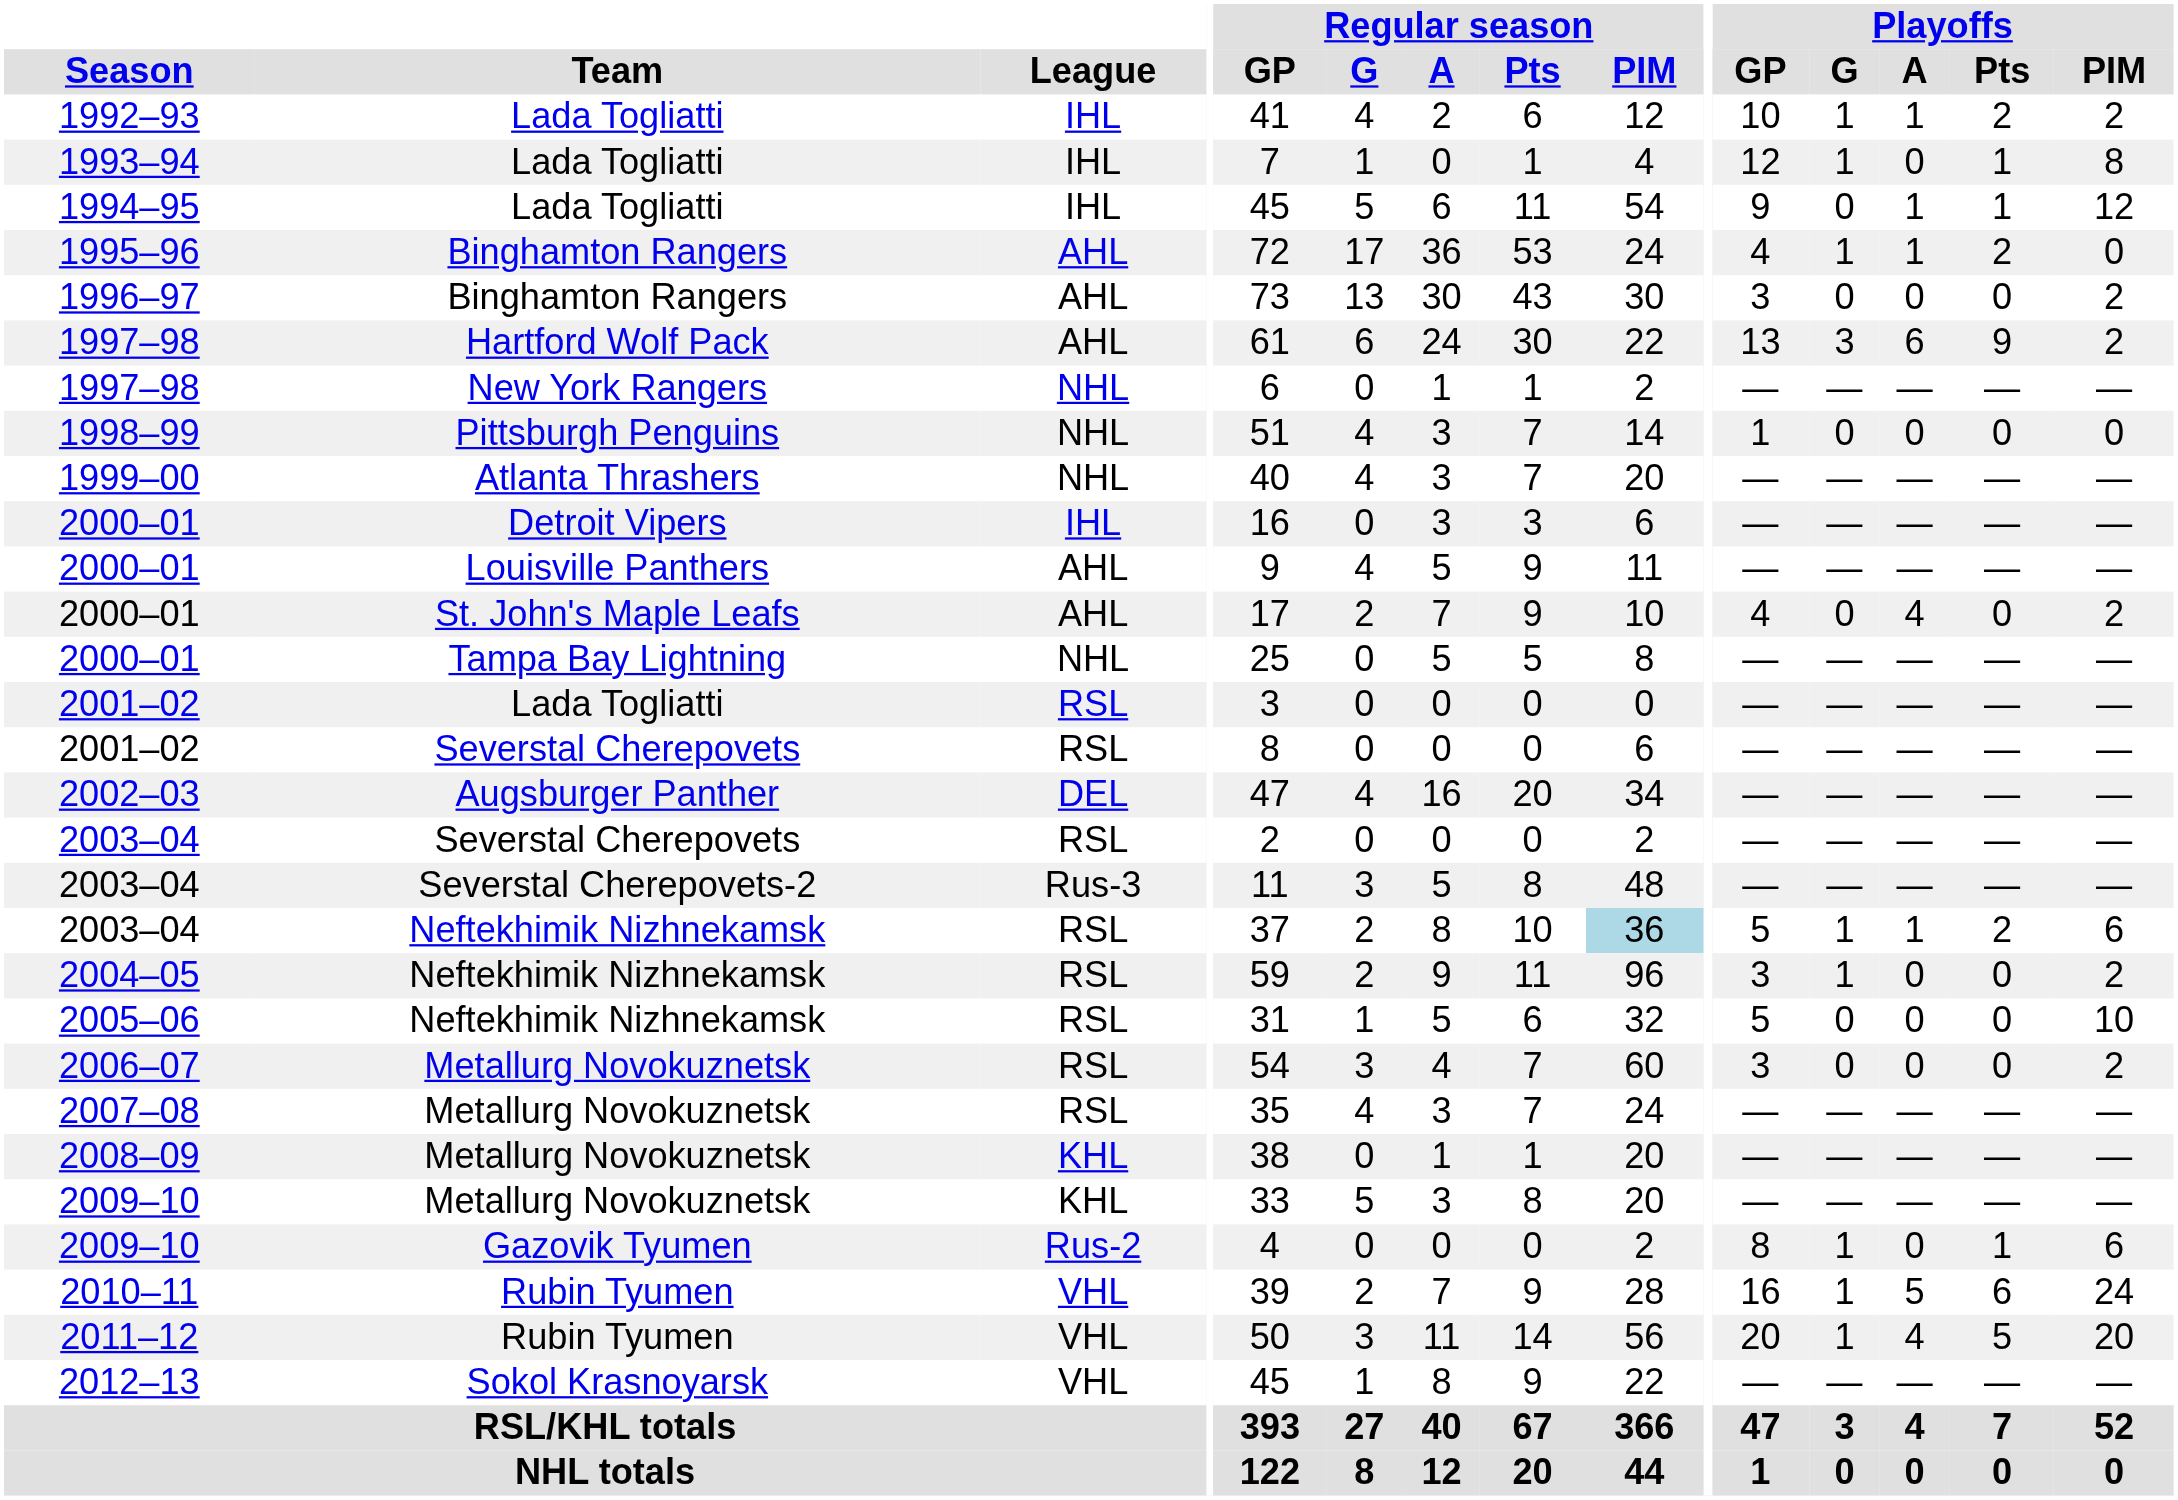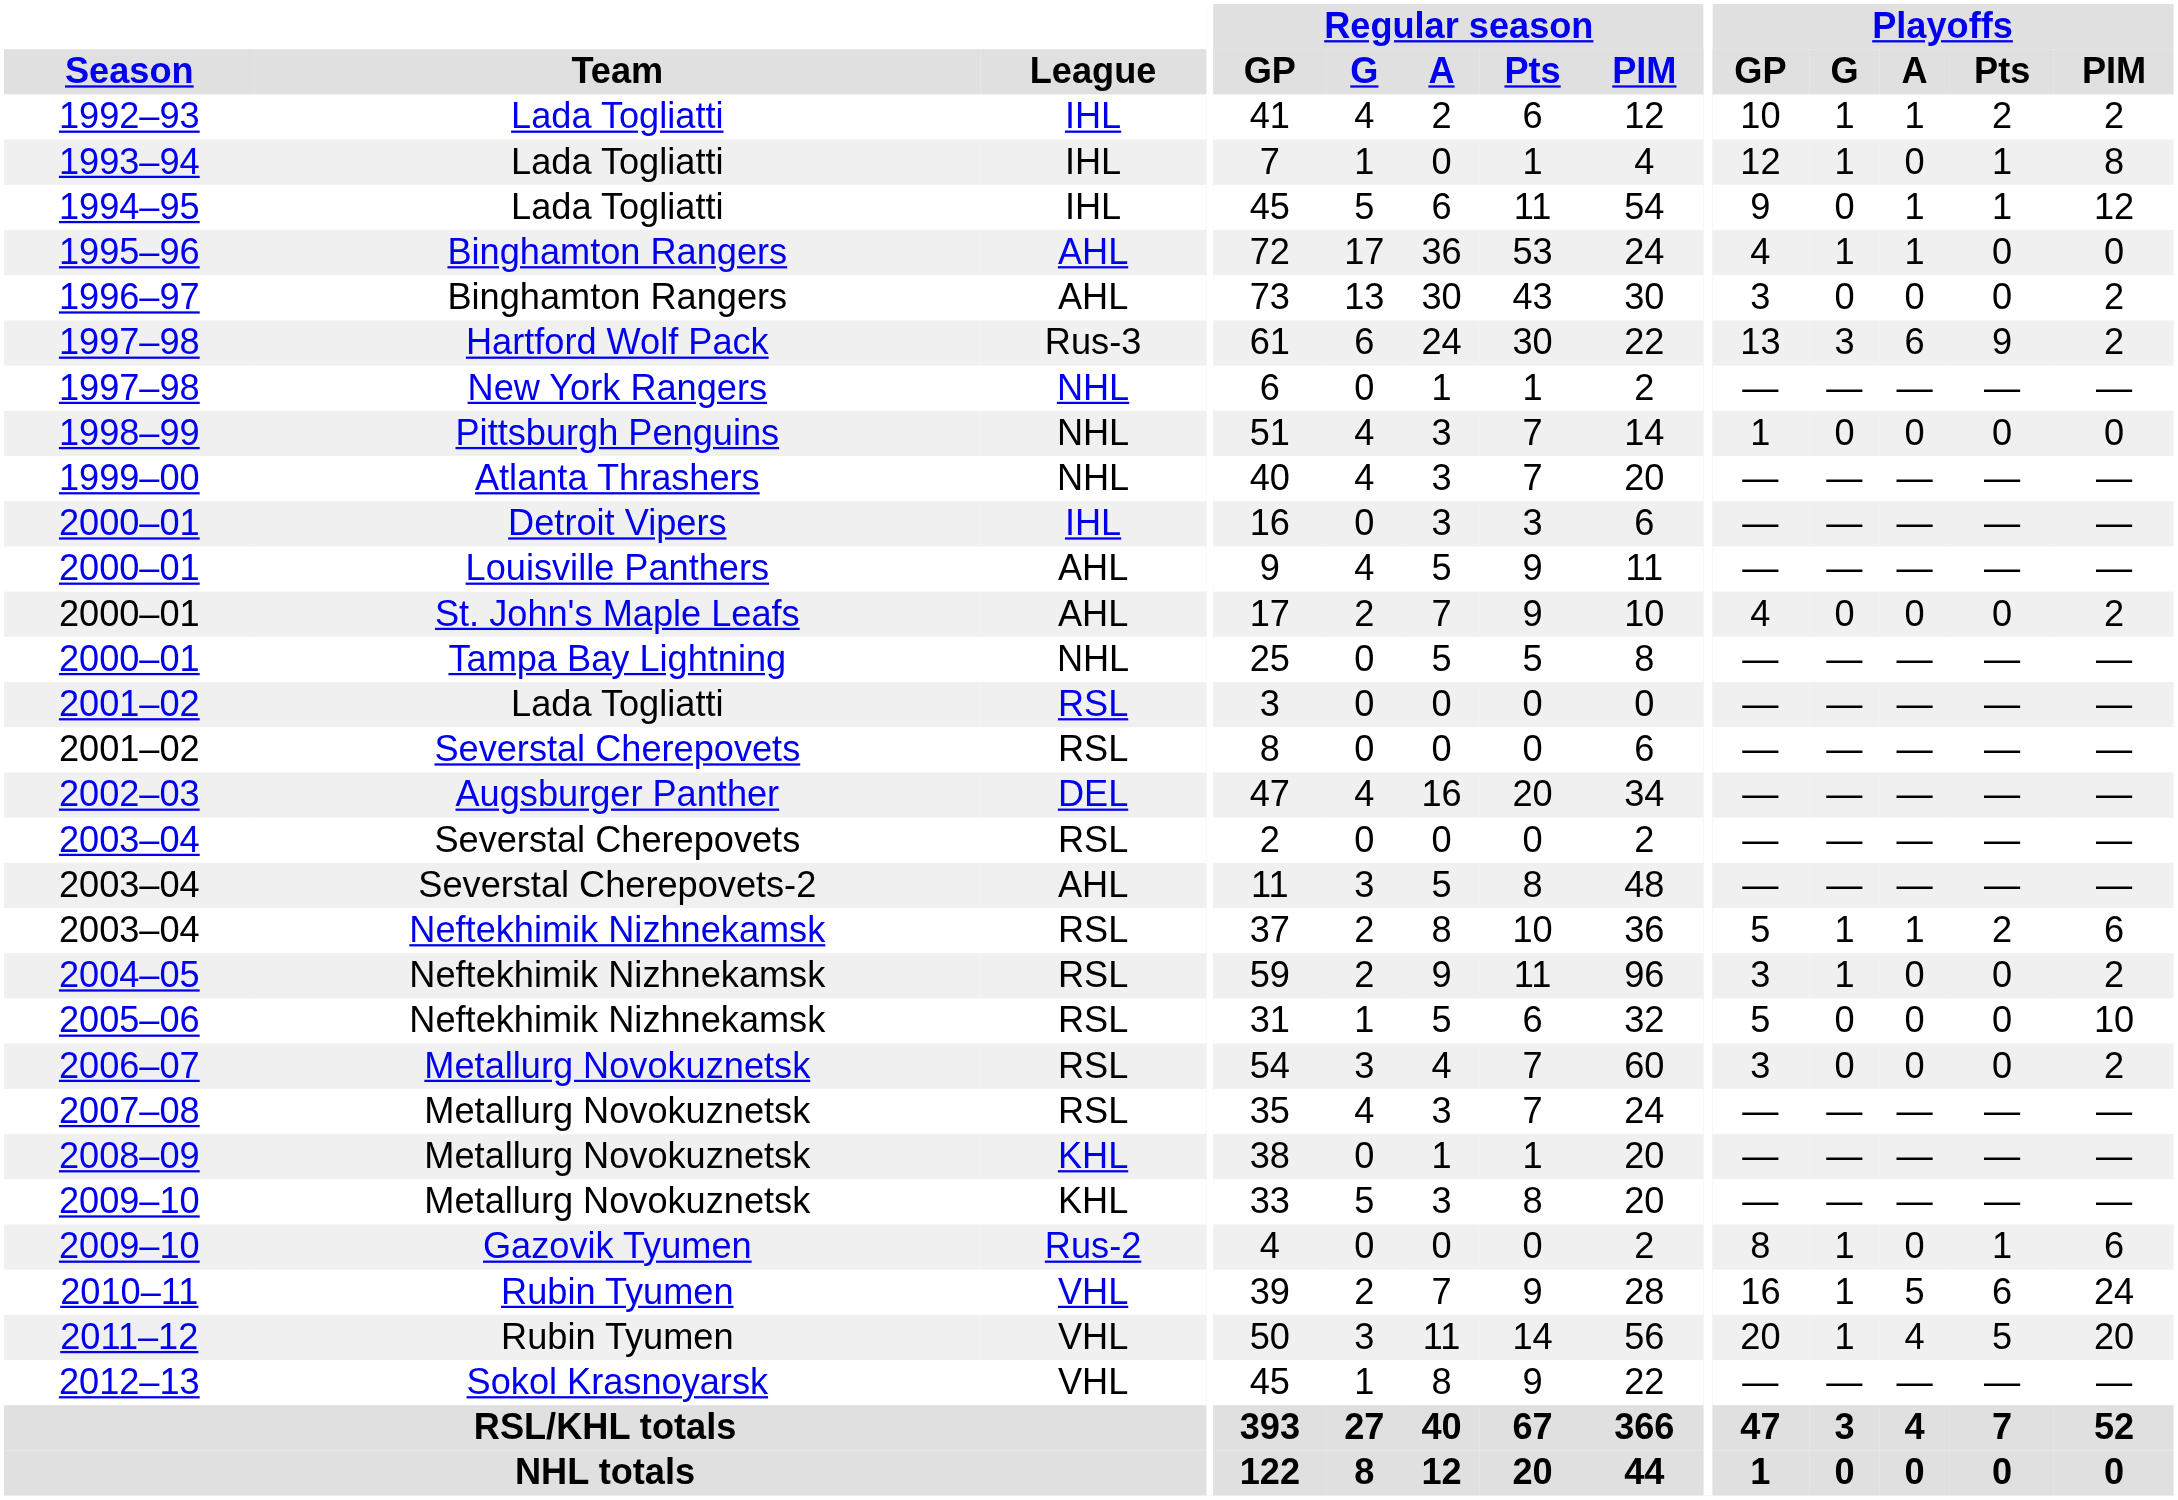1995–96 | Playoffs / Pts: 2 -> 0
1997–98 / Hartford Wolf Pack | League: AHL -> Rus-3
2000–01 / St. John's Maple Leafs | Playoffs / A: 4 -> 0
2003–04 / Severstal Cherepovets-2 | League: Rus-3 -> AHL
2003–04 / Neftekhimik Nizhnekamsk | Regular season / PIM: lightblue background -> no background
